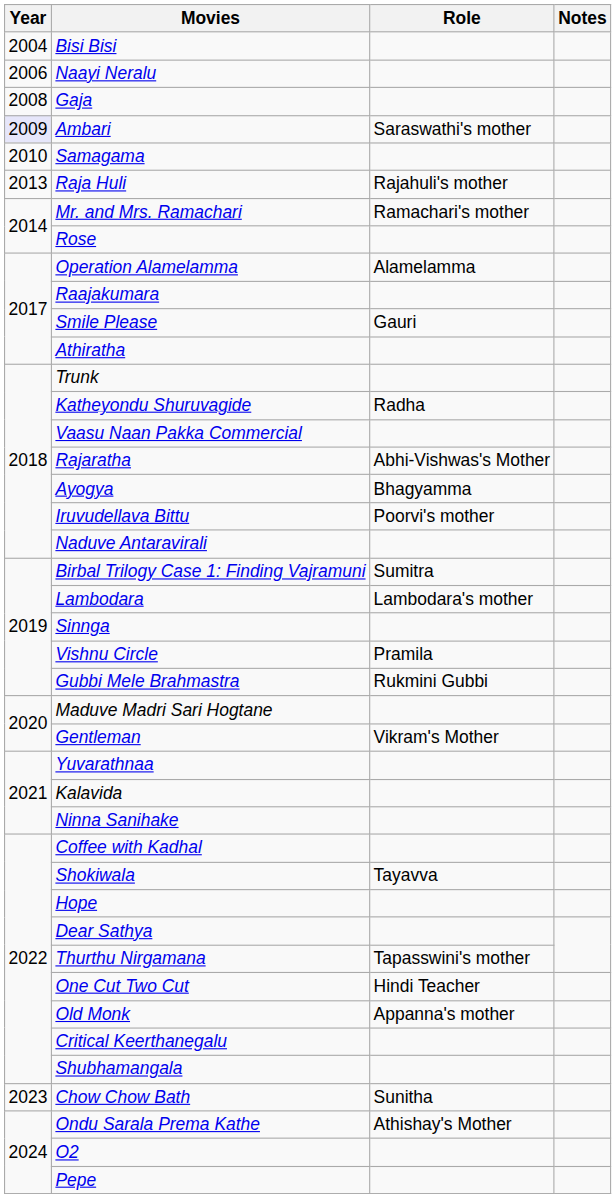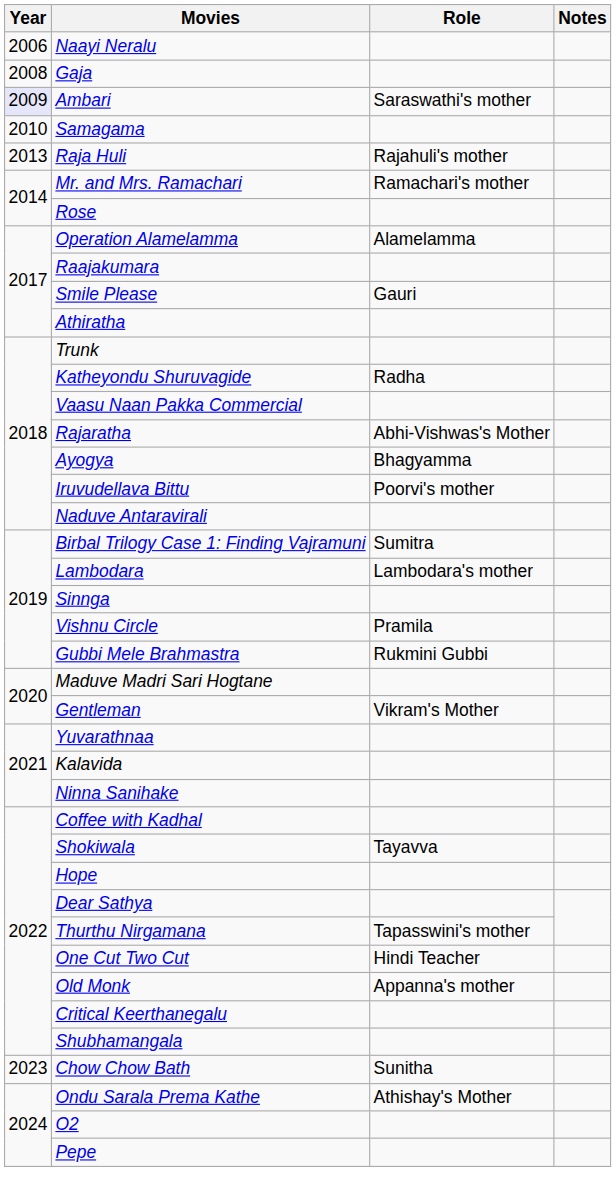- row: 2004 | Bisi Bisi
